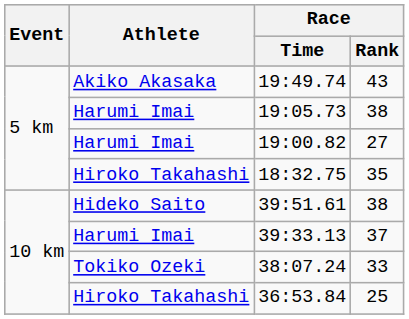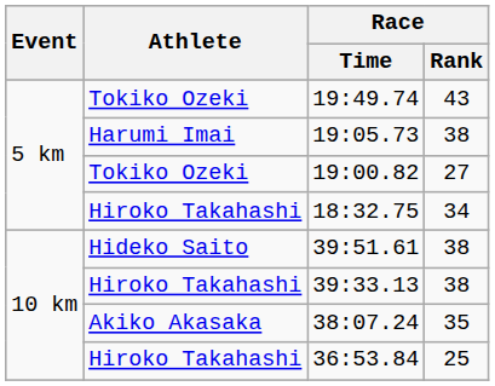19:49.74 | Athlete: Akiko Akasaka -> Tokiko Ozeki
19:00.82 | Athlete: Harumi Imai -> Tokiko Ozeki
18:32.75 | Race / Rank: 35 -> 34
39:33.13 | Athlete: Harumi Imai -> Hiroko Takahashi
39:33.13 | Race / Rank: 37 -> 38
38:07.24 | Athlete: Tokiko Ozeki -> Akiko Akasaka
38:07.24 | Race / Rank: 33 -> 35
